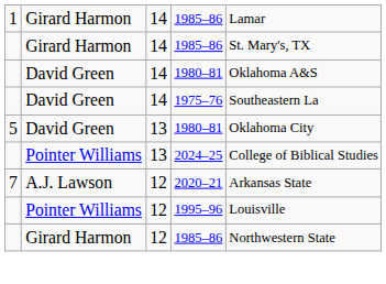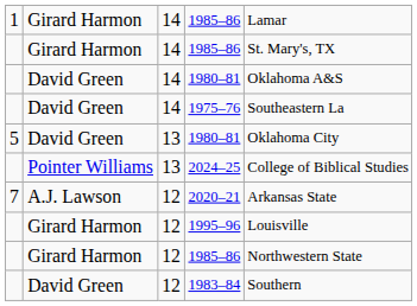1995–96 | column 2: Pointer Williams -> Girard Harmon
+ row: David Green | 12 | 1983–84 | Southern
